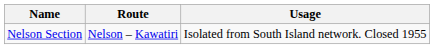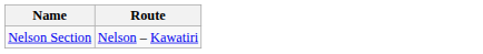- column: Usage | Isolated from South Island network. Closed 1955
